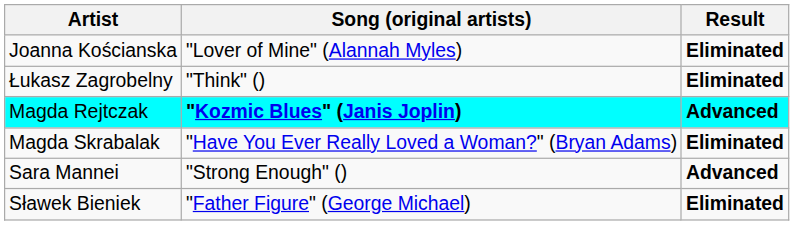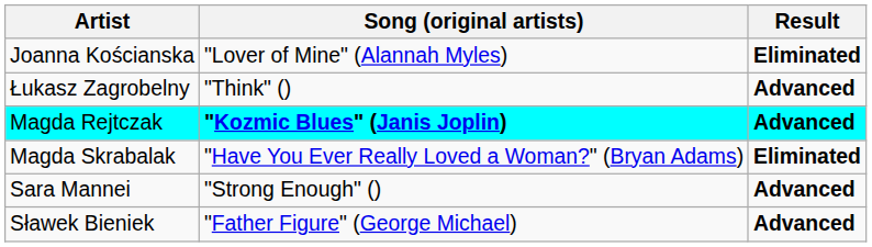Łukasz Zagrobelny | Result: Eliminated -> Advanced
Sławek Bieniek | Result: Eliminated -> Advanced
